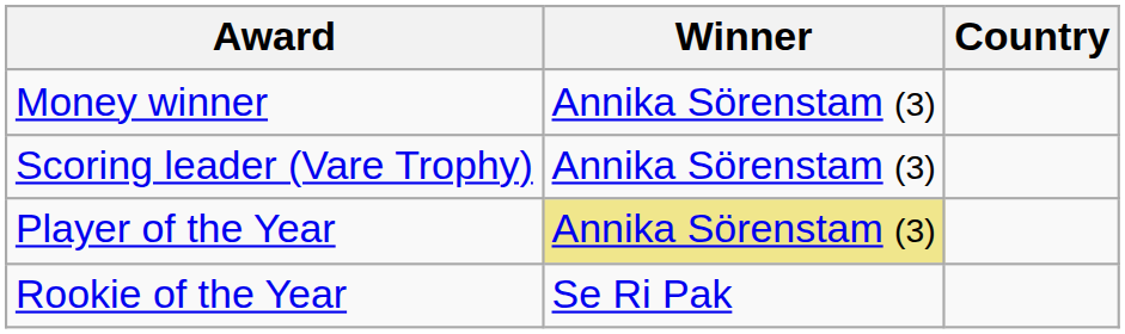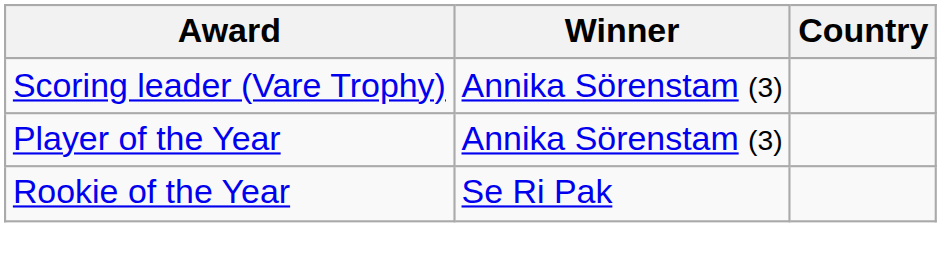- row: Money winner | Annika Sörenstam (3)
Player of the Year | Winner: khaki background -> no background
